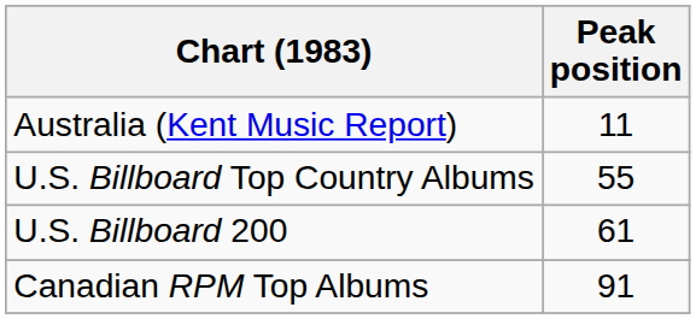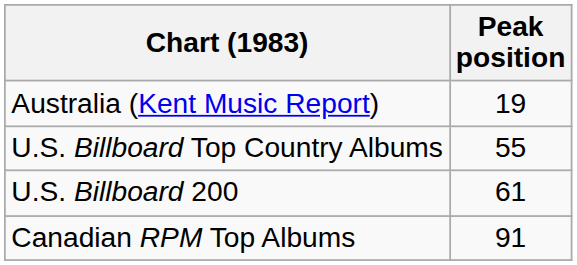Australia (Kent Music Report) | Peak position: 11 -> 19
